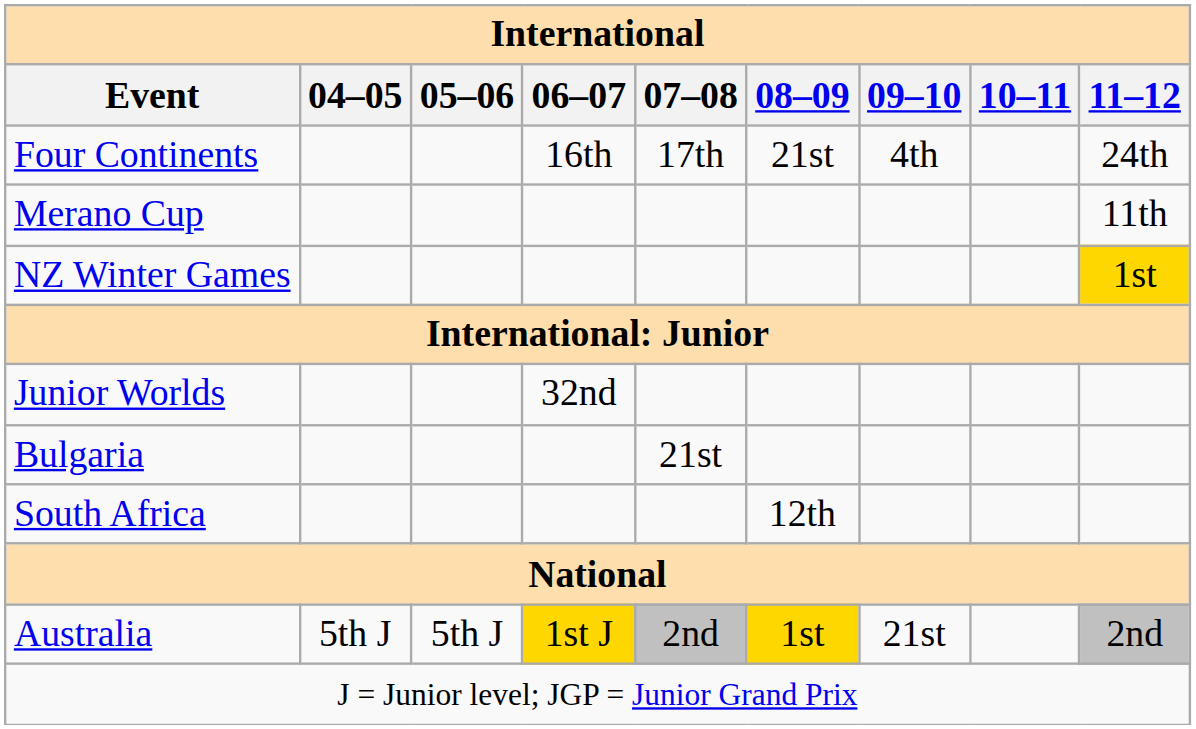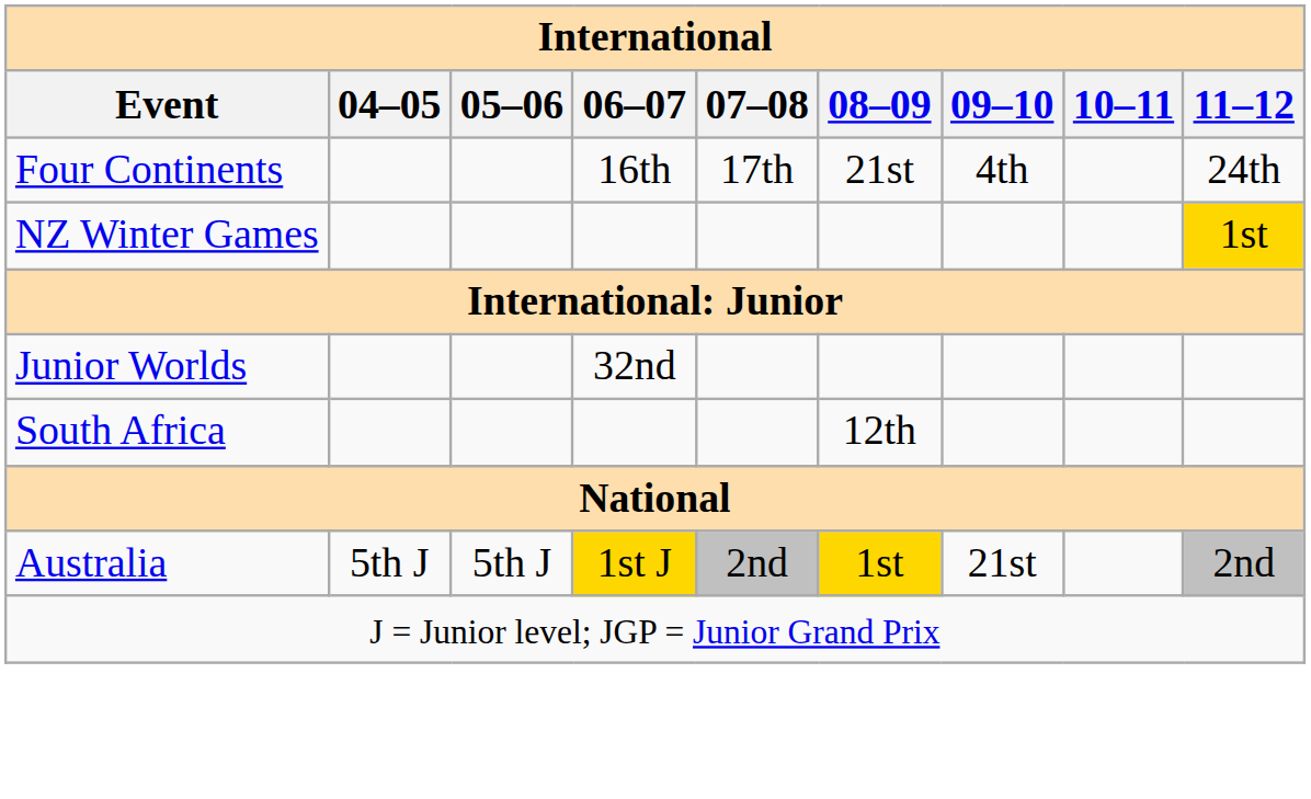- row: Merano Cup | 11th
- row: Bulgaria | 21st
